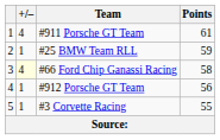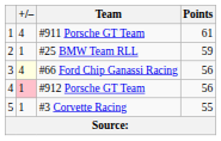#66 Ford Chip Ganassi Racing | Points: 58 -> 56
#912 Porsche GT Team | +/–: no background -> pink background
